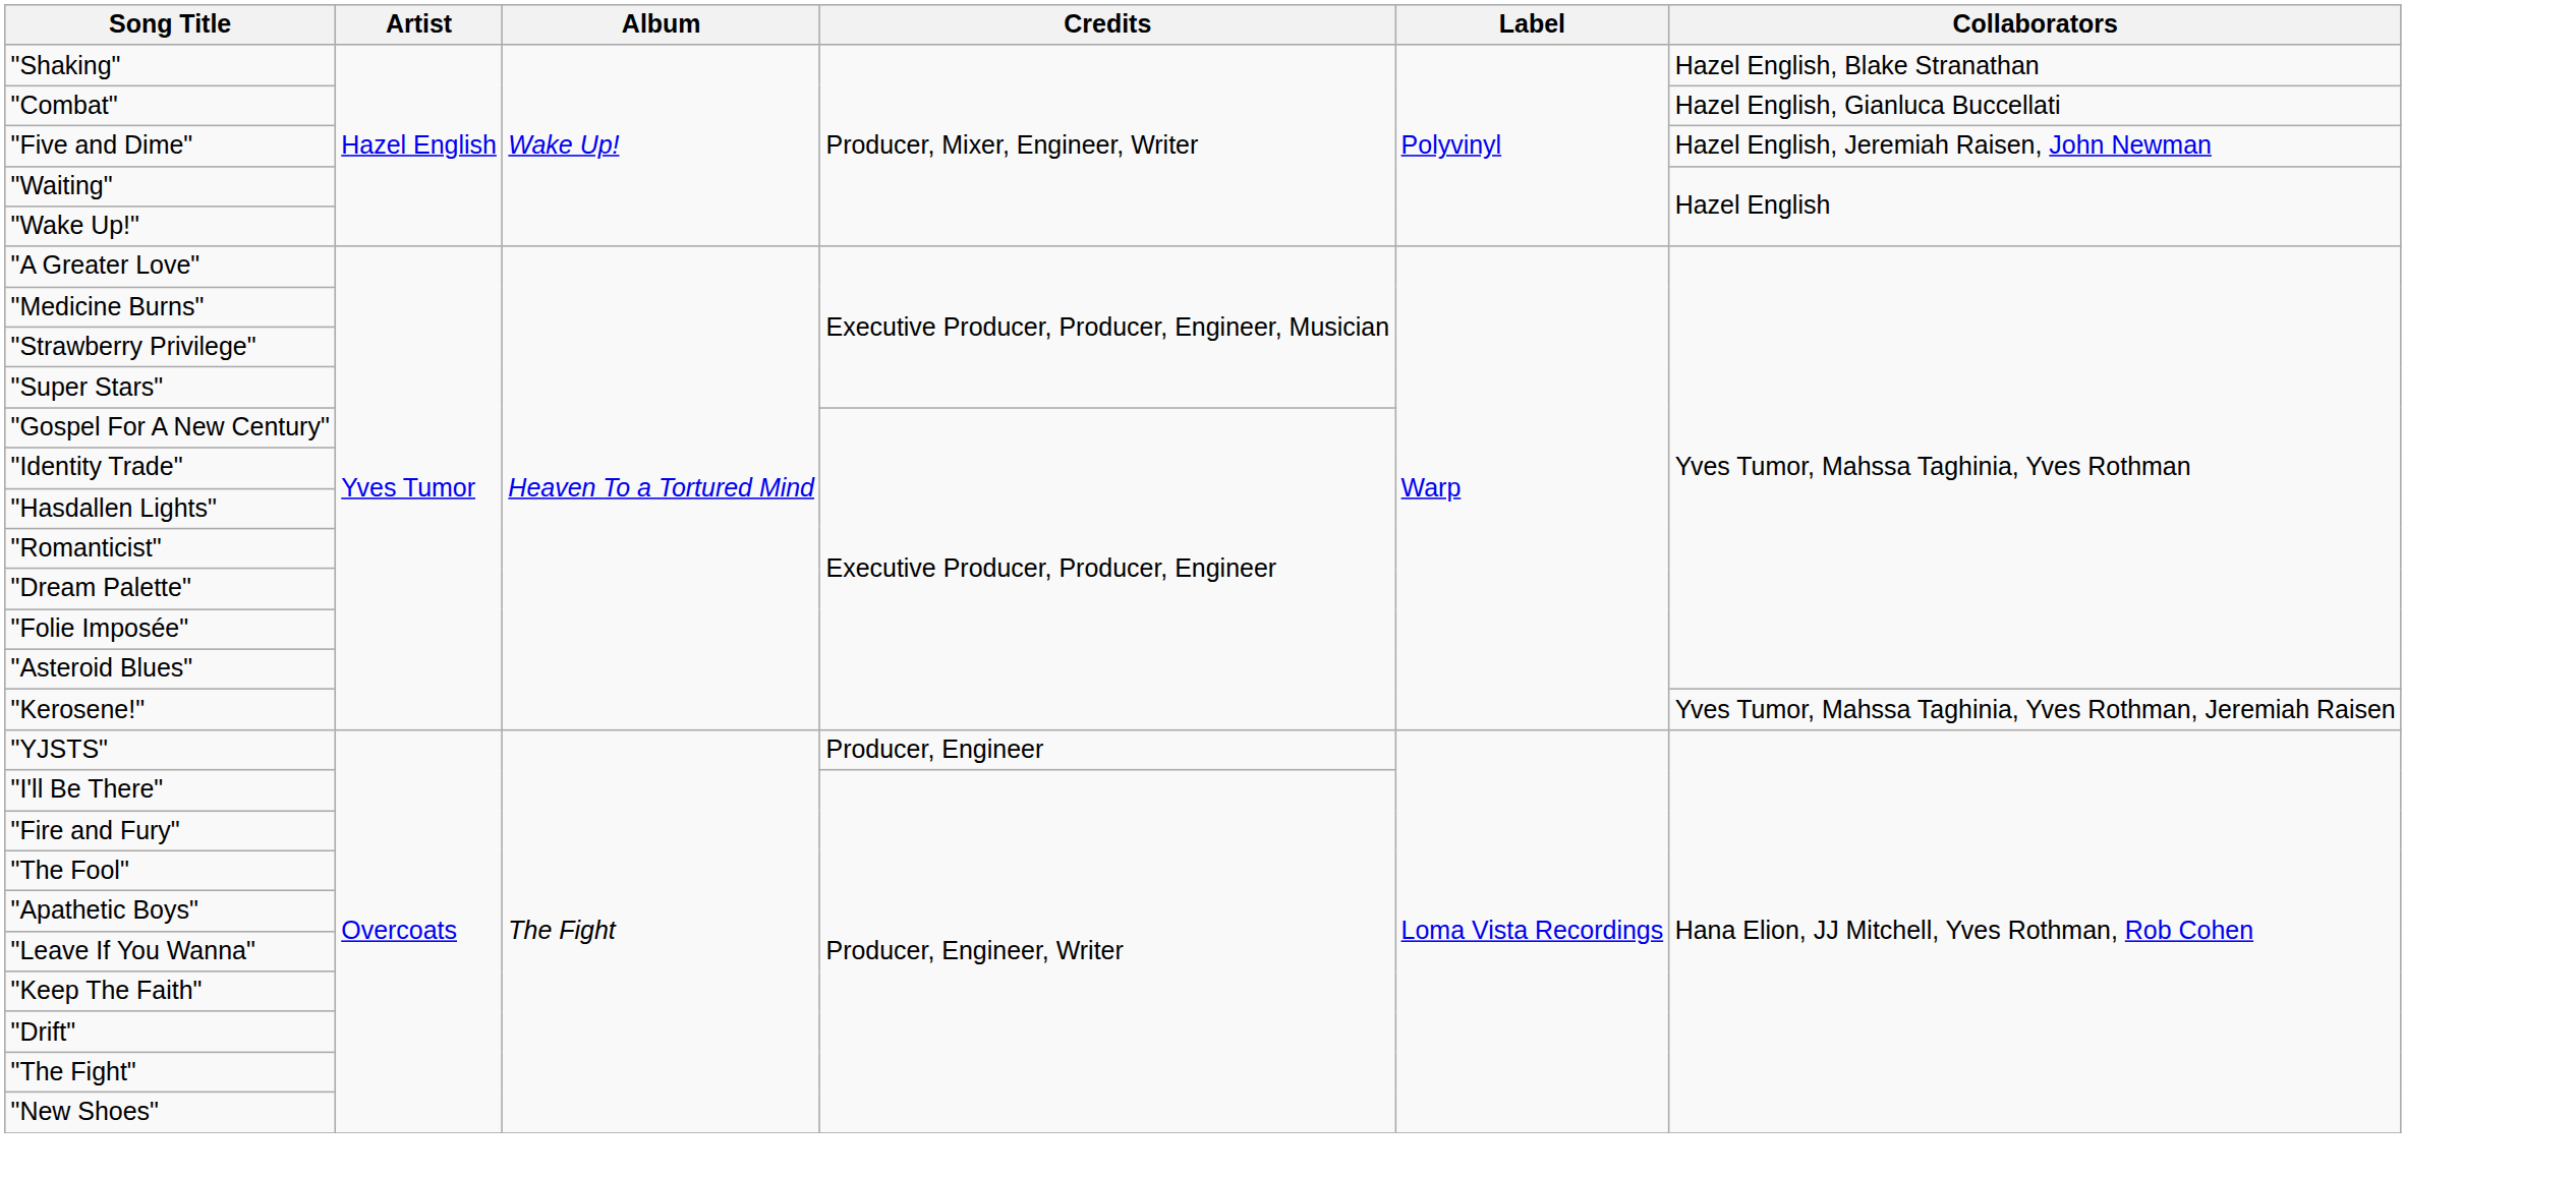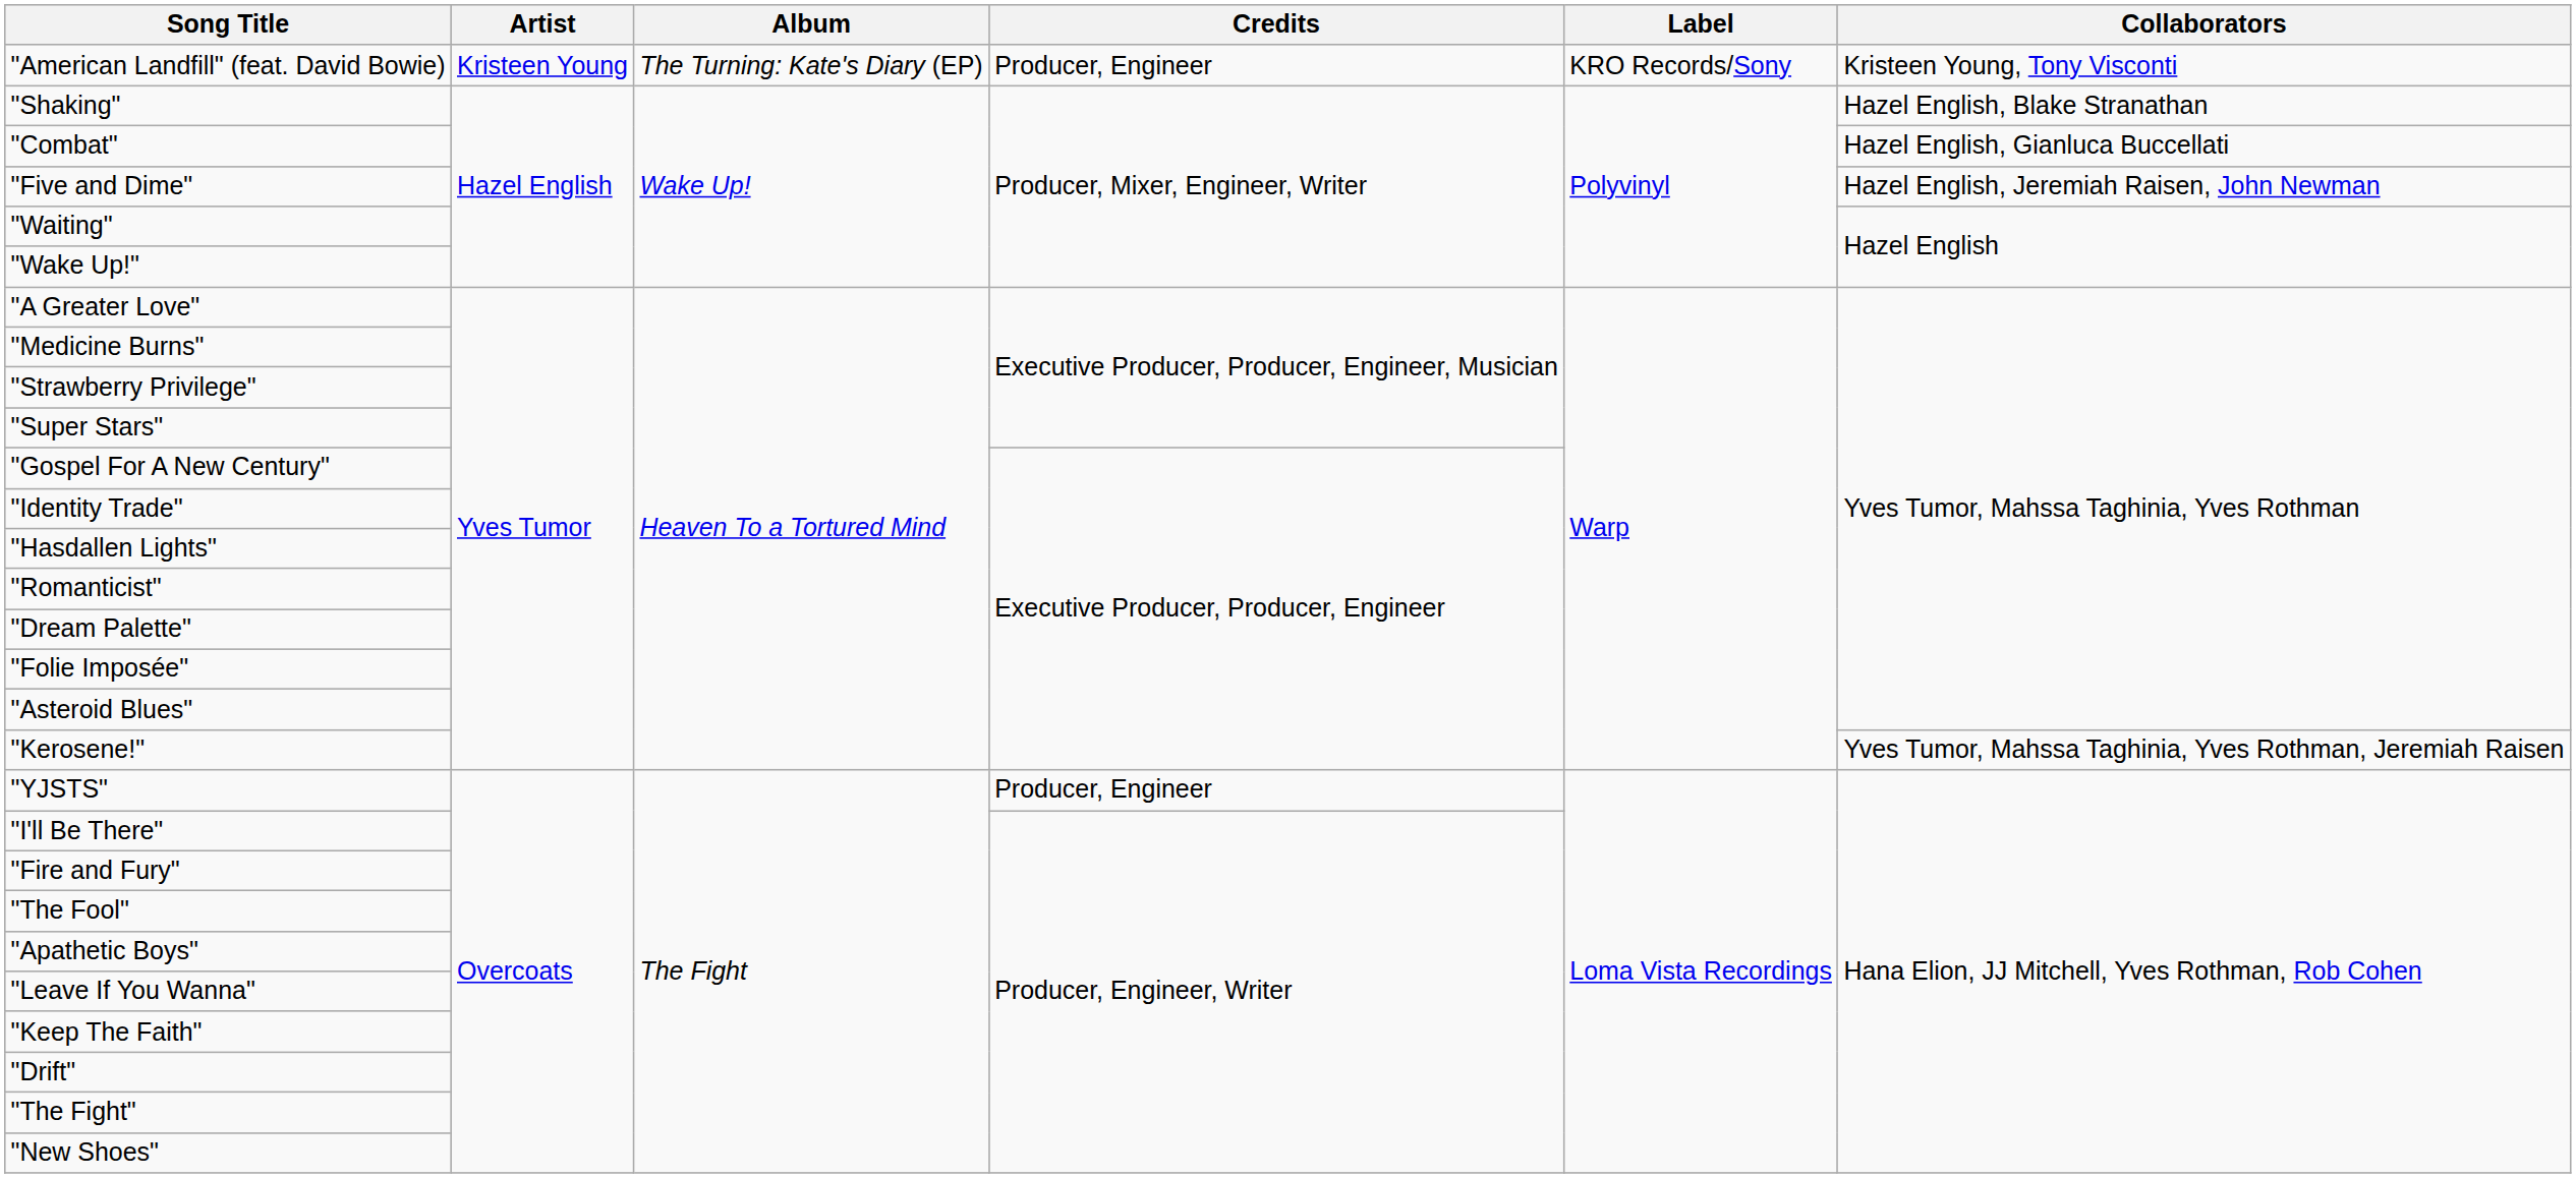+ row: "American Landfill" (feat. David Bowie) | Kristeen Young | The Turning: Kate's Diary (EP) | Producer, Engineer | KRO Records/Sony | Kristeen Young, Tony Visconti
